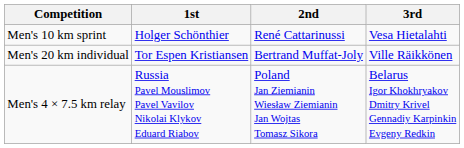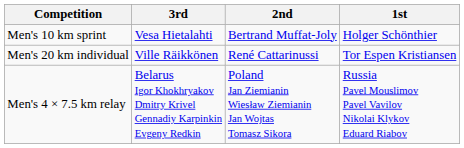columns swapped: 1st <-> 3rd
Men's 10 km sprint | 2nd: René Cattarinussi -> Bertrand Muffat-Joly
Men's 20 km individual | 2nd: Bertrand Muffat-Joly -> René Cattarinussi
